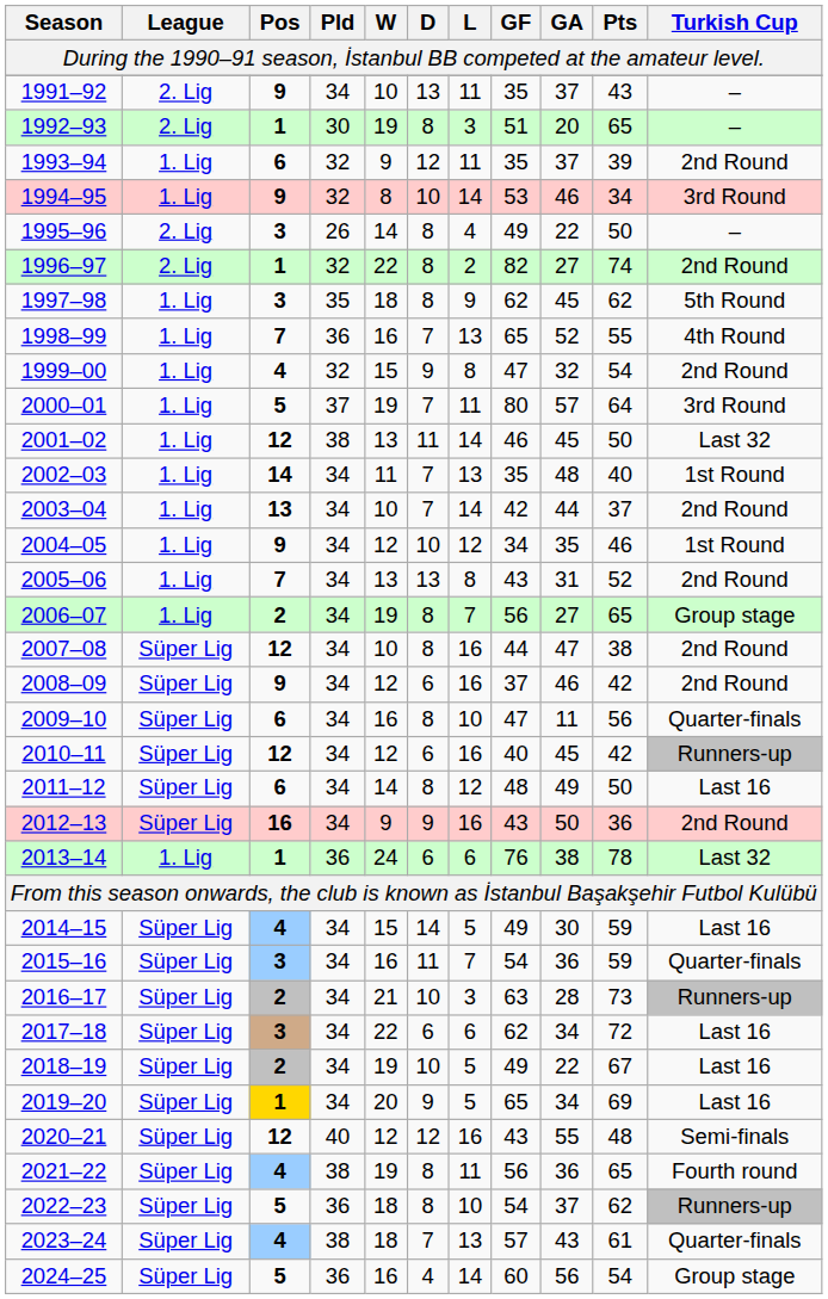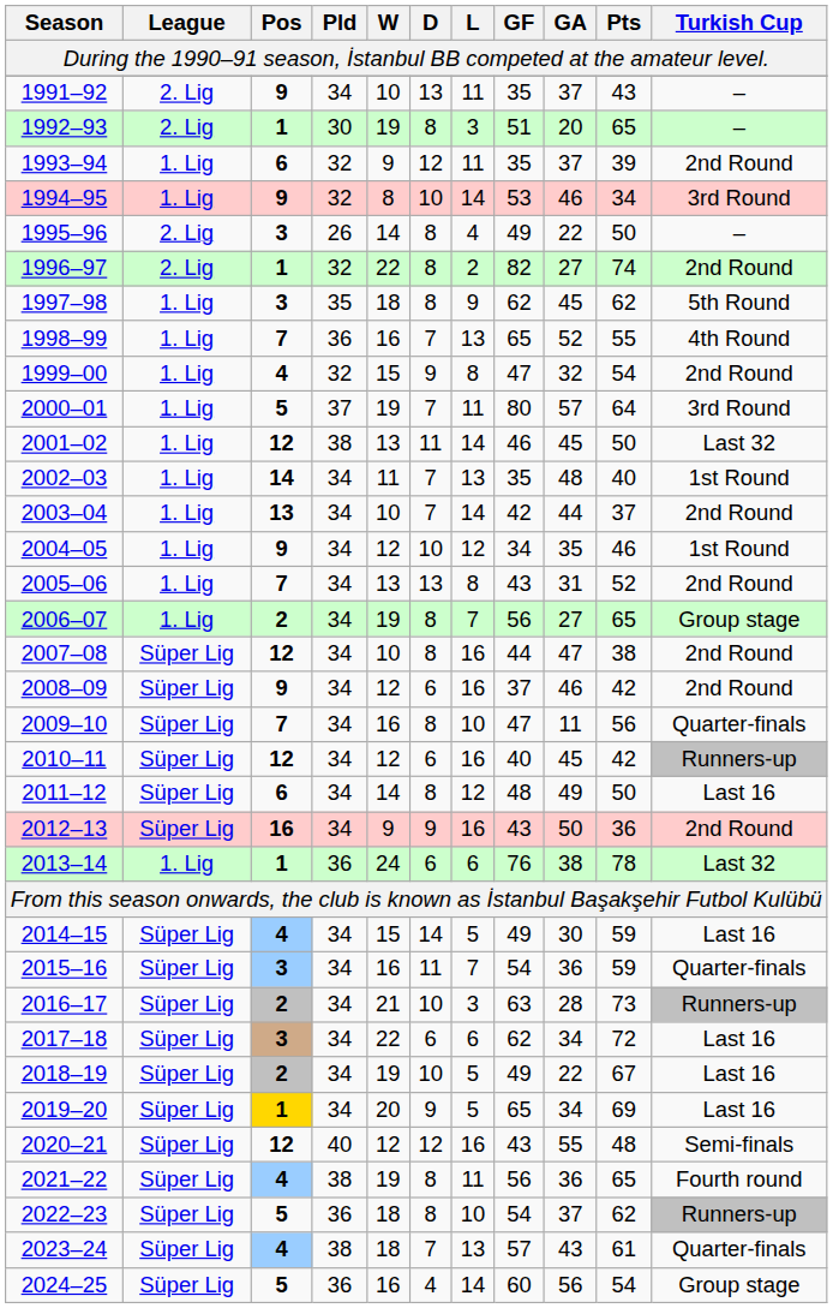2009–10 | Pos: 6 -> 7
